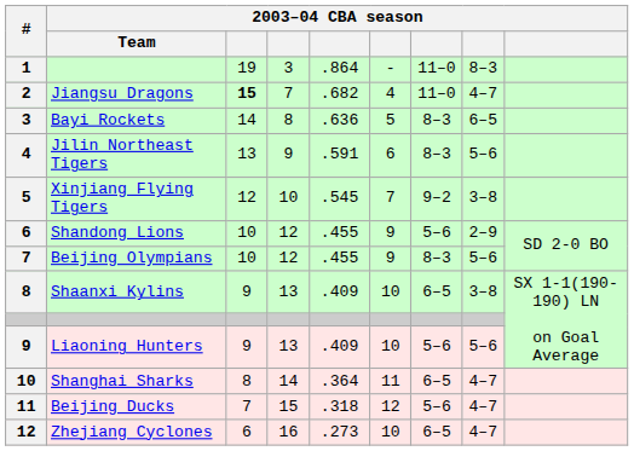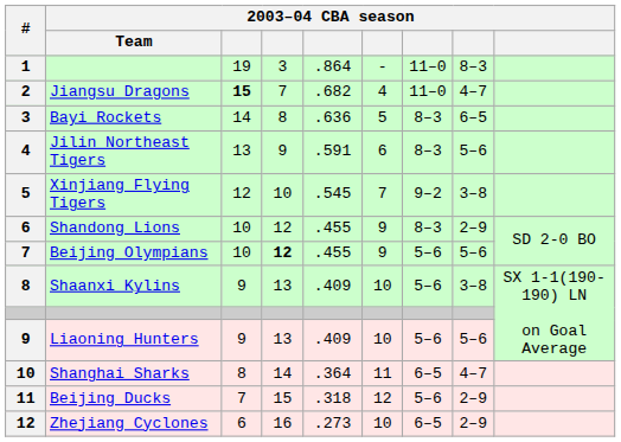Shandong Lions | column 7: 5–6 -> 8–3
Beijing Olympians | column 4: normal -> bold
Beijing Olympians | column 7: 8–3 -> 5–6
Shaanxi Kylins | column 7: 6–5 -> 5–6
Beijing Ducks | column 8: 4–7 -> 2–9
Zhejiang Cyclones | column 8: 4–7 -> 2–9
